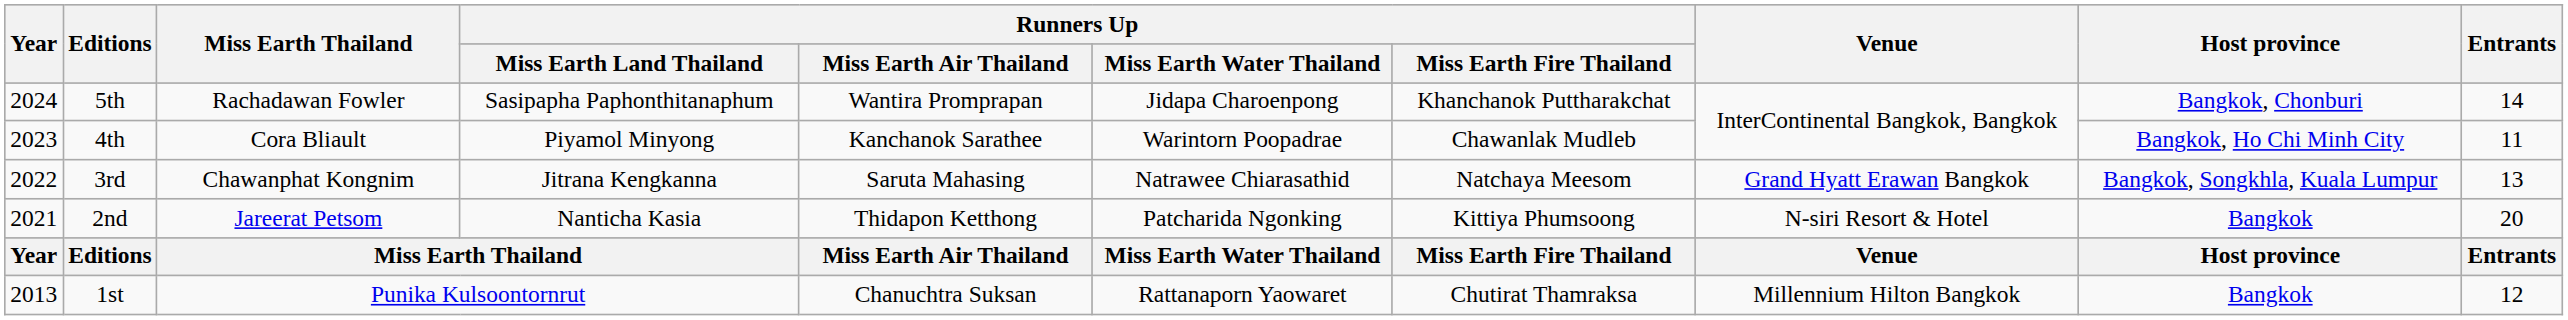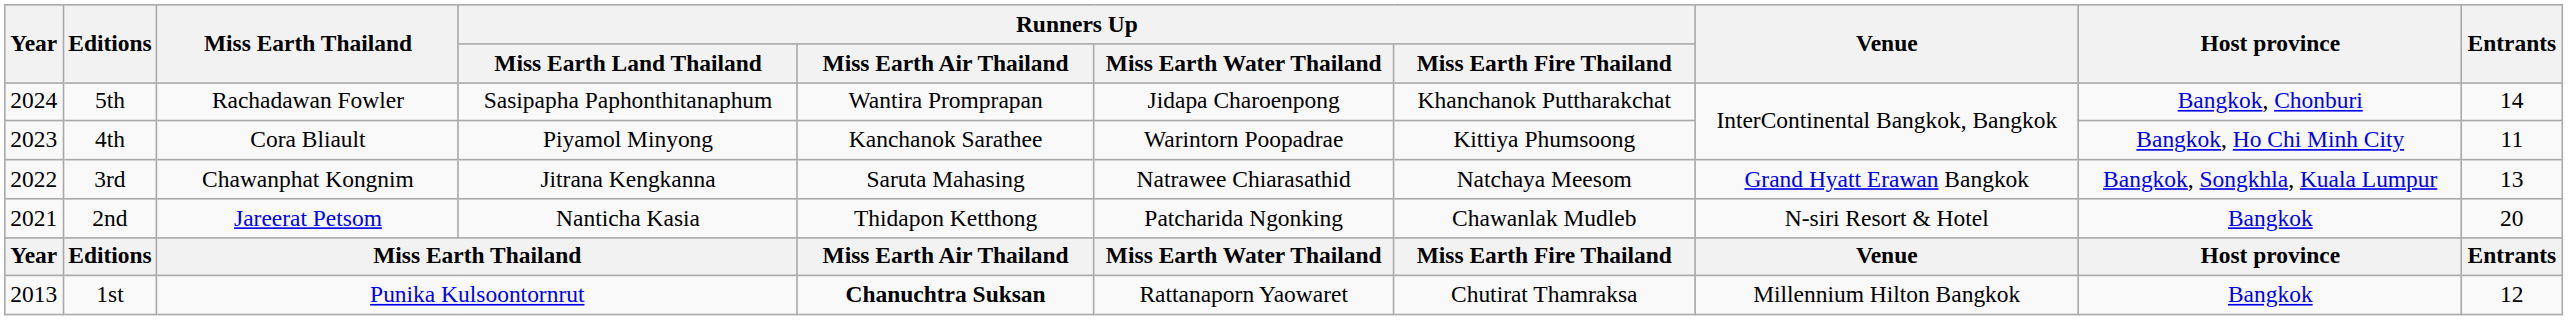4th | Runners Up / Miss Earth Fire Thailand: Chawanlak Mudleb -> Kittiya Phumsoong
2nd | Runners Up / Miss Earth Fire Thailand: Kittiya Phumsoong -> Chawanlak Mudleb
1st | Runners Up / Miss Earth Air Thailand: normal -> bold
